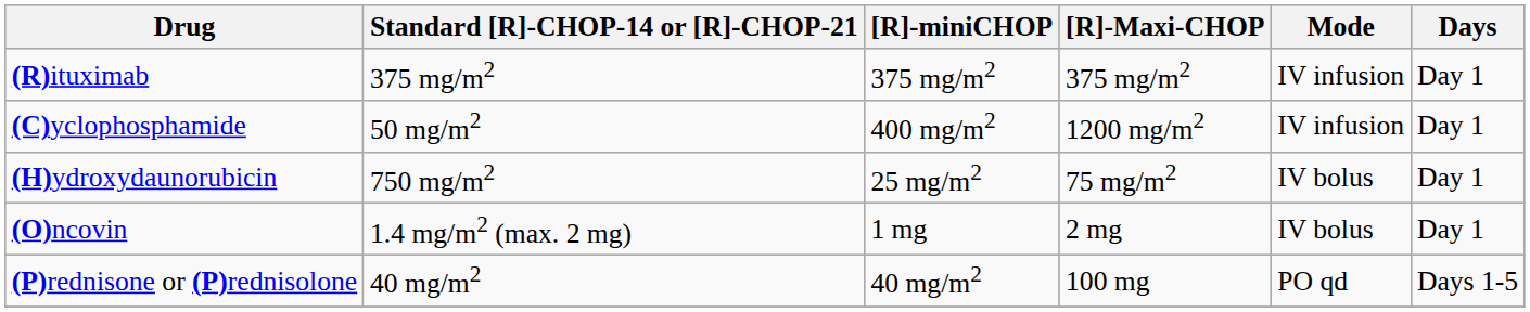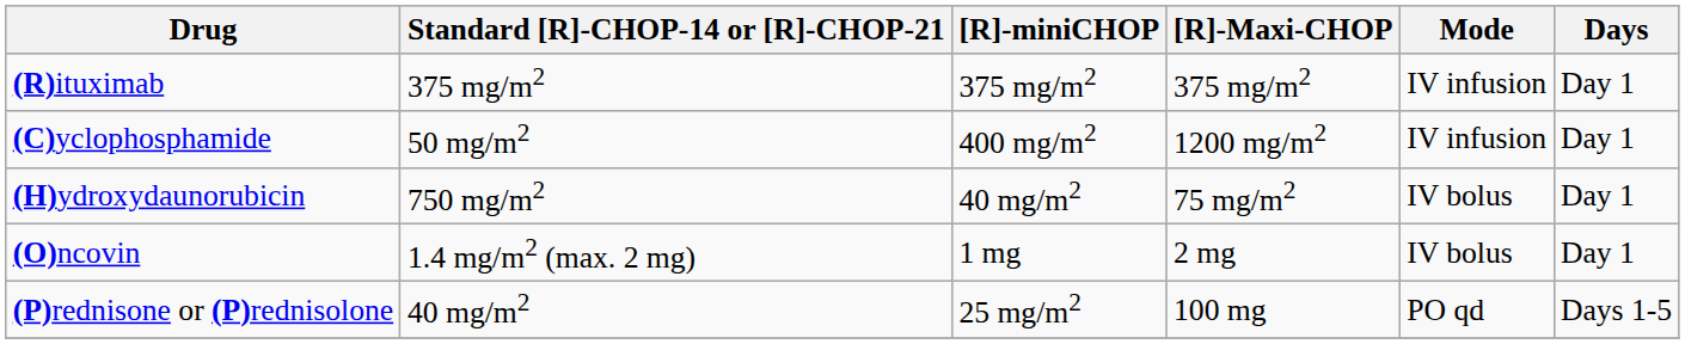(H)ydroxydaunorubicin | [R]-miniCHOP: 25 mg/m2 -> 40 mg/m2
(P)rednisone or (P)rednisolone | [R]-miniCHOP: 40 mg/m2 -> 25 mg/m2
